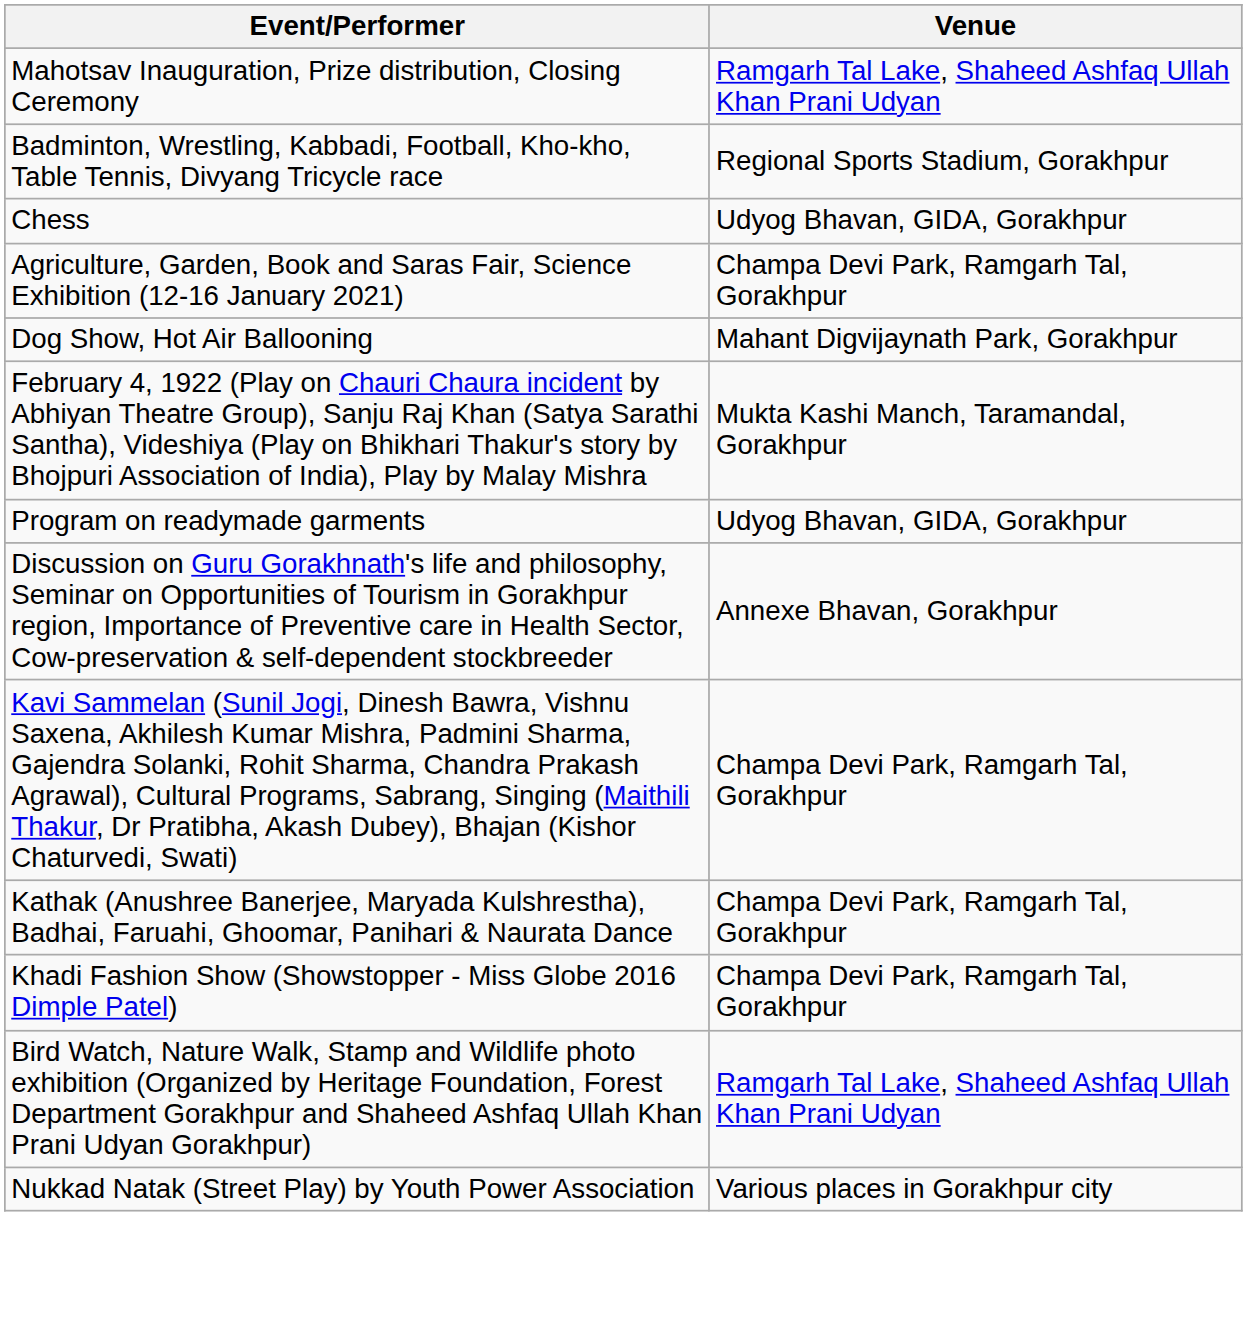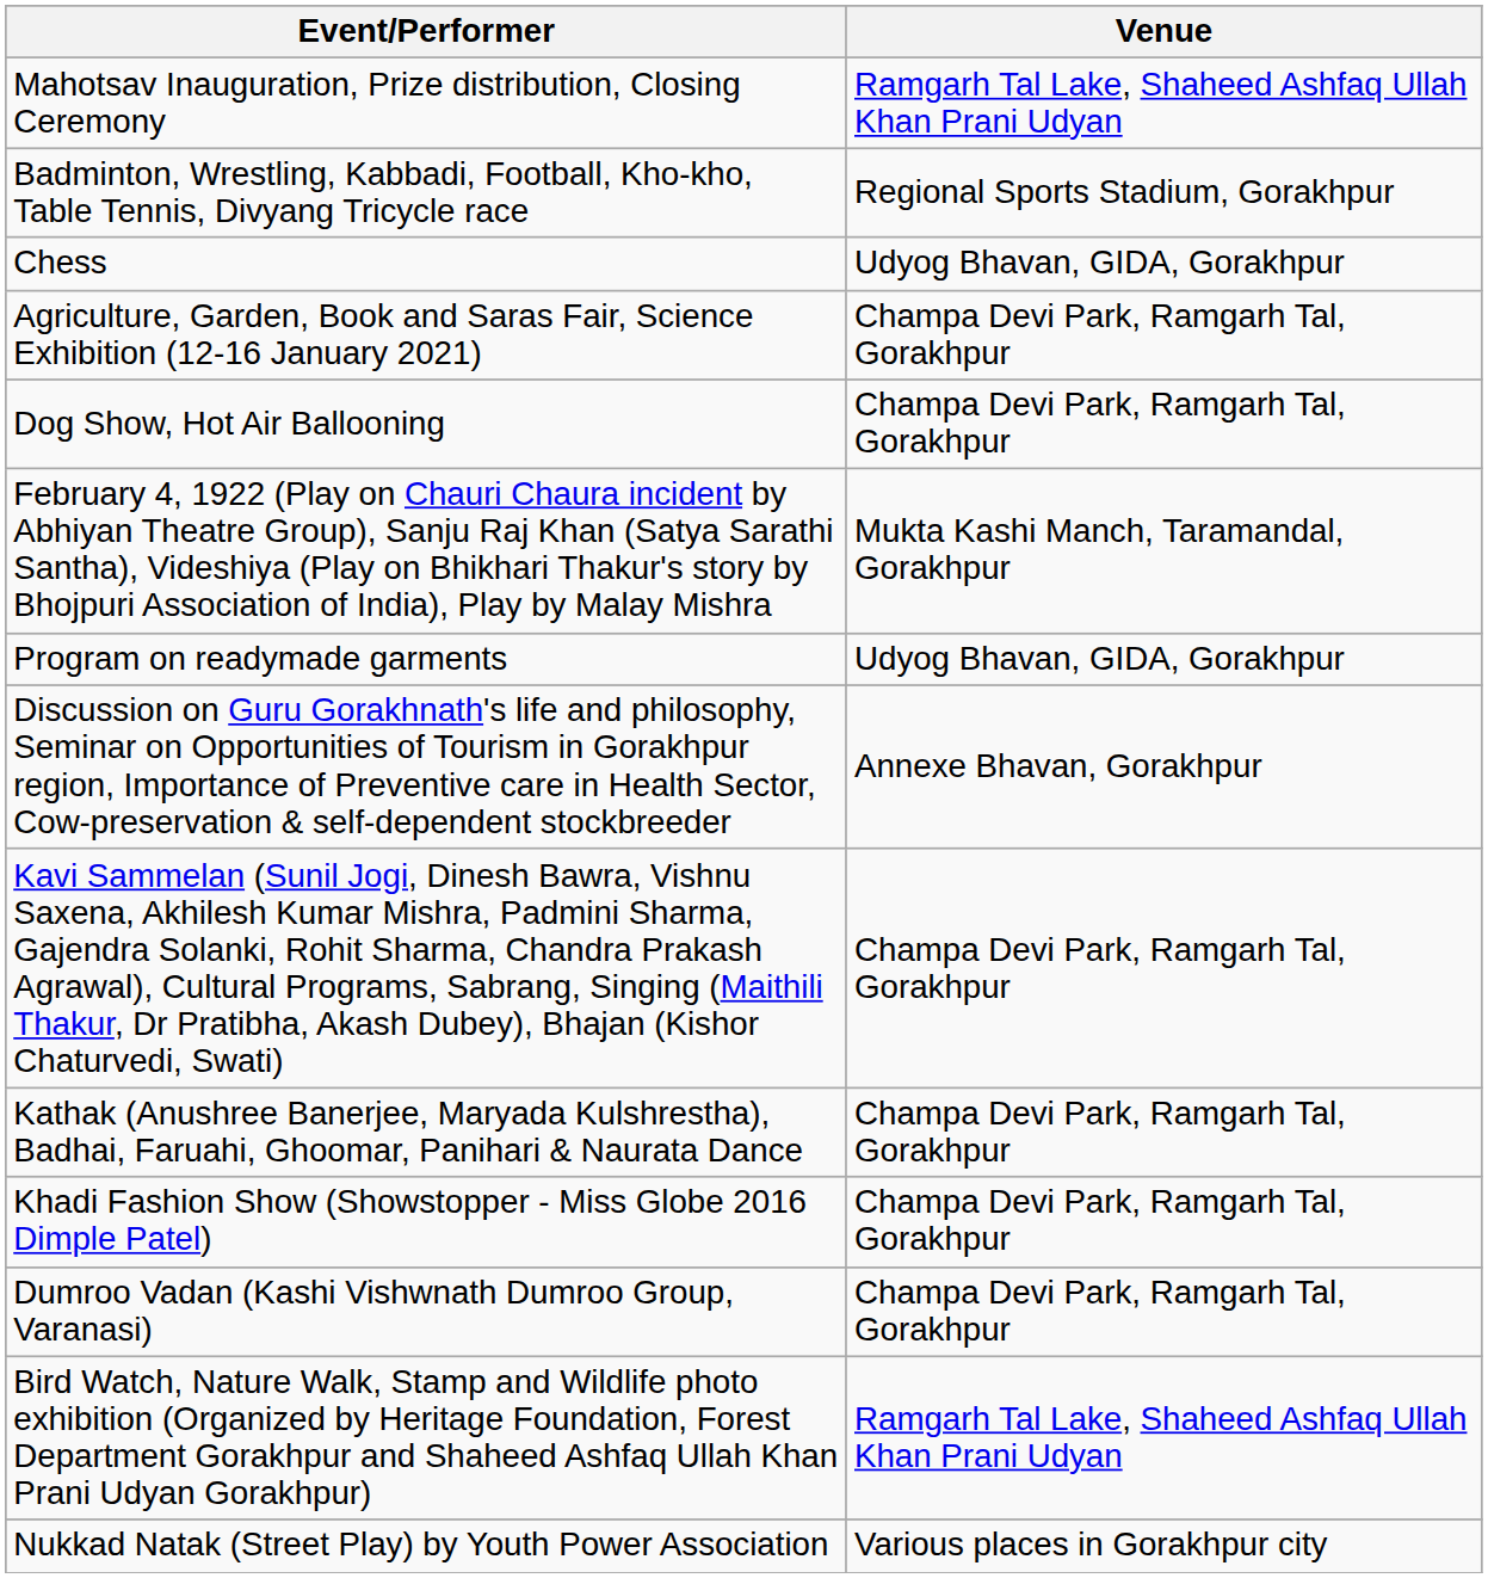Dog Show, Hot Air Ballooning | Venue: Mahant Digvijaynath Park, Gorakhpur -> Champa Devi Park, Ramgarh Tal, Gorakhpur
+ row: Dumroo Vadan (Kashi Vishwnath Dumroo Group, Varanasi) | Champa Devi Park, Ramgarh Tal, Gorakhpur
